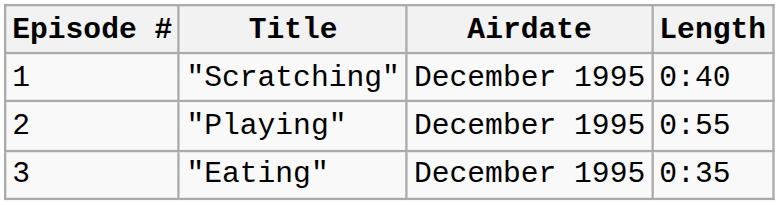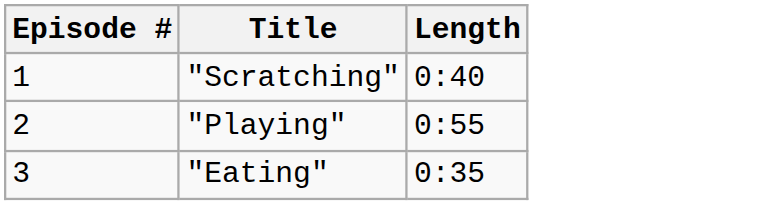- column: Airdate | December 1995 | December 1995 | December 1995
